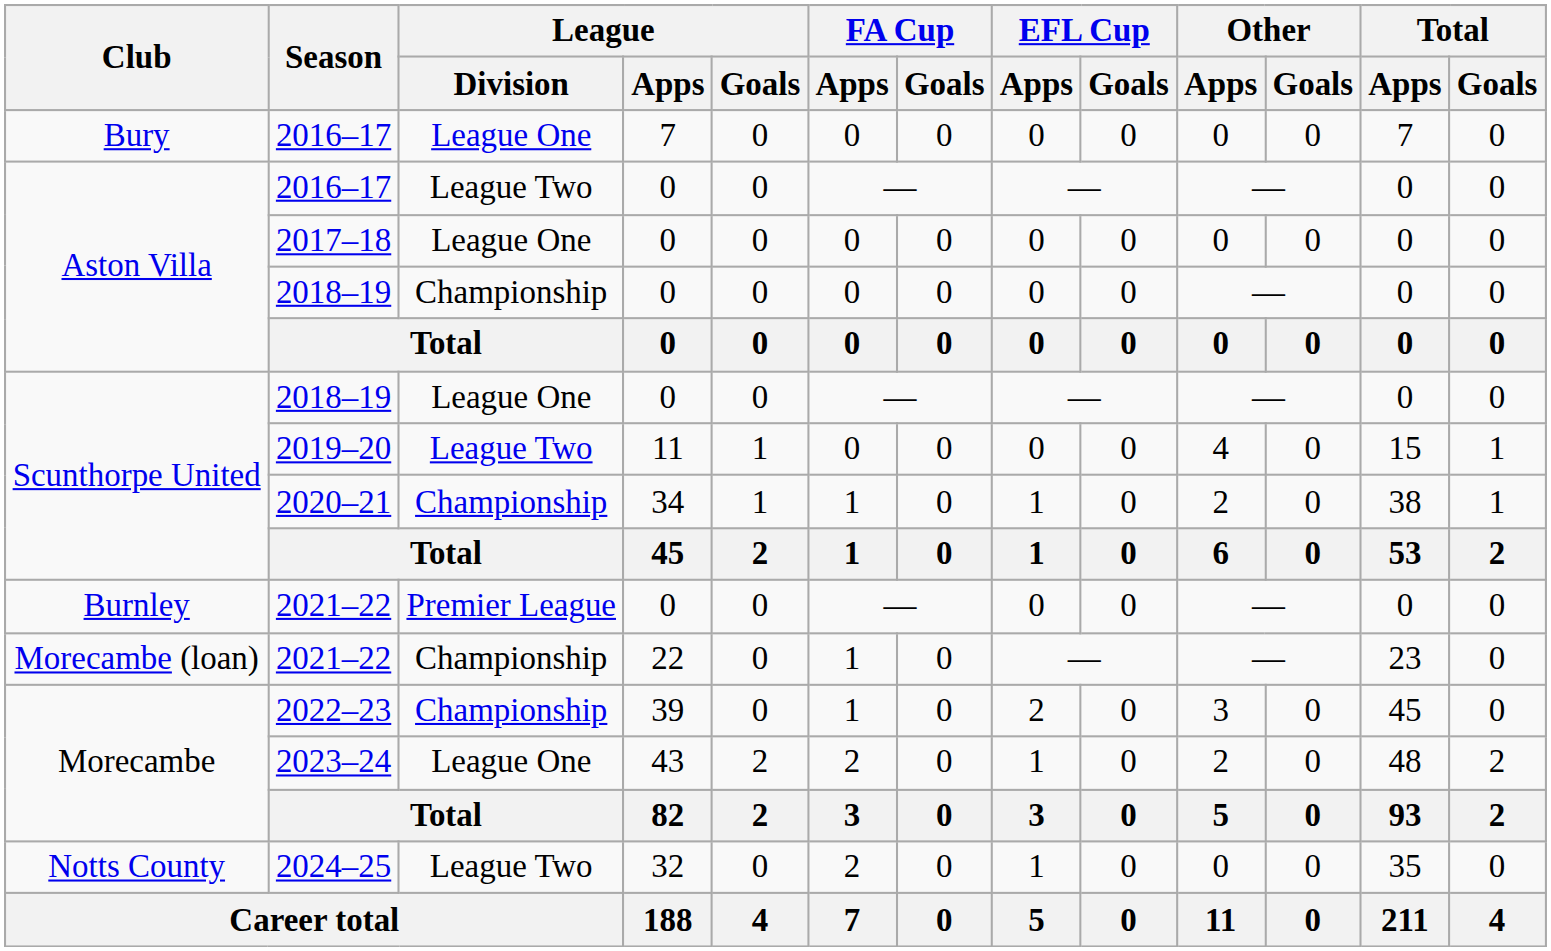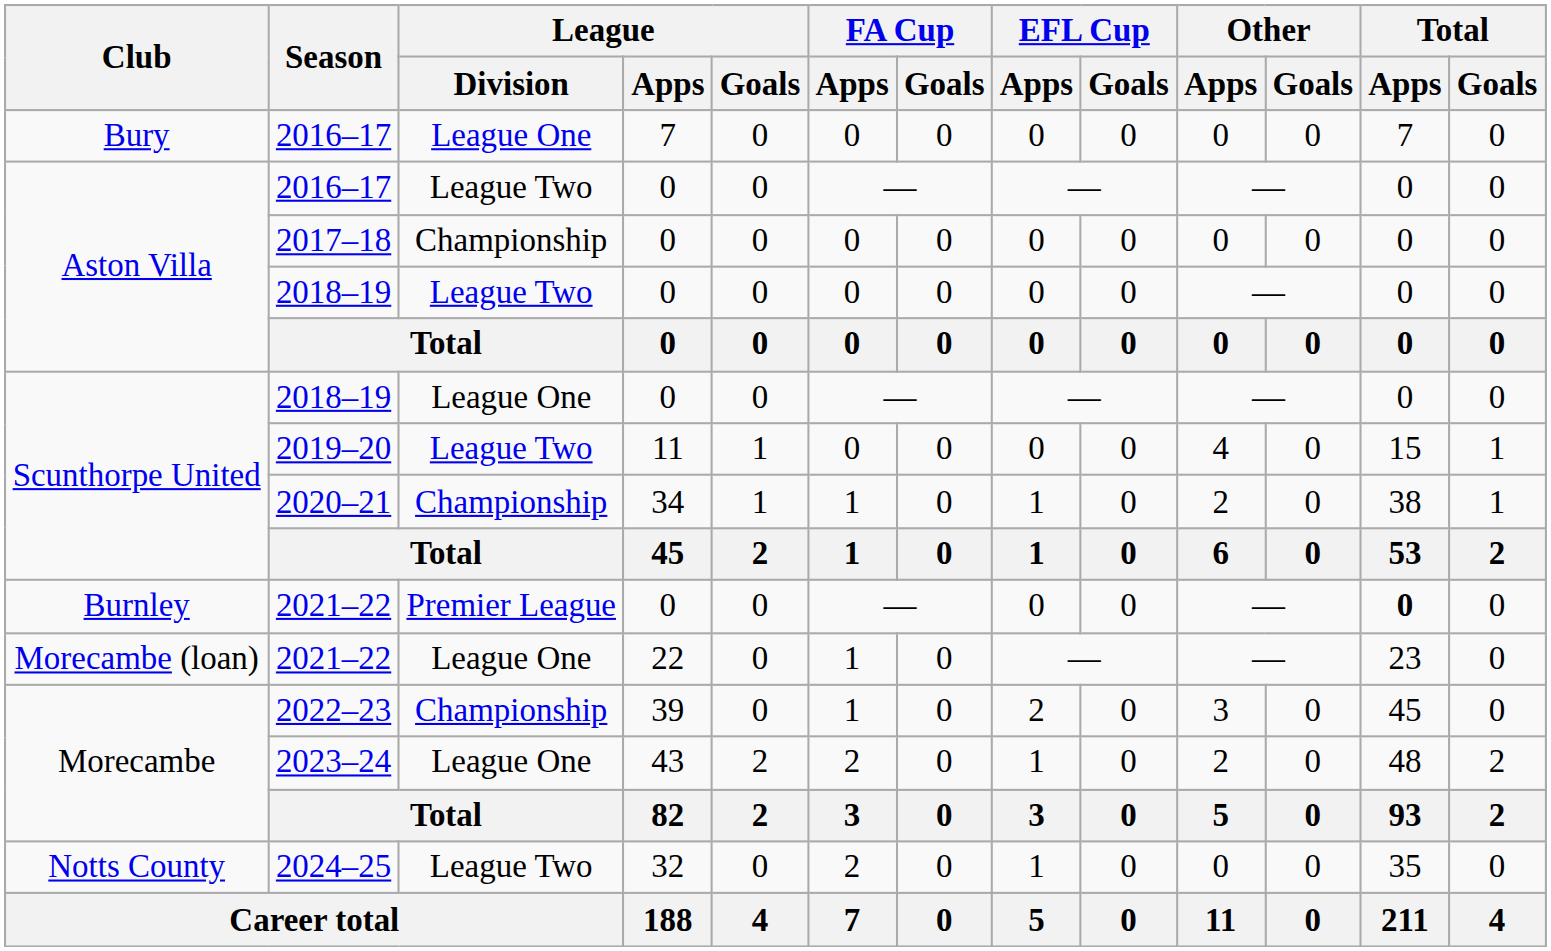2017–18 | League / Division: League One -> Championship
Aston Villa / 2018–19 | League / Division: Championship -> League Two
Burnley / 2021–22 | Total / Apps: normal -> bold
Morecambe (loan) / 2021–22 | League / Division: Championship -> League One
